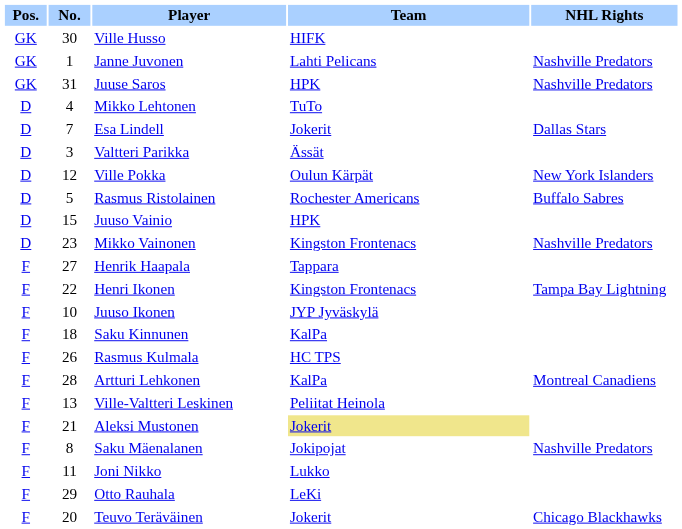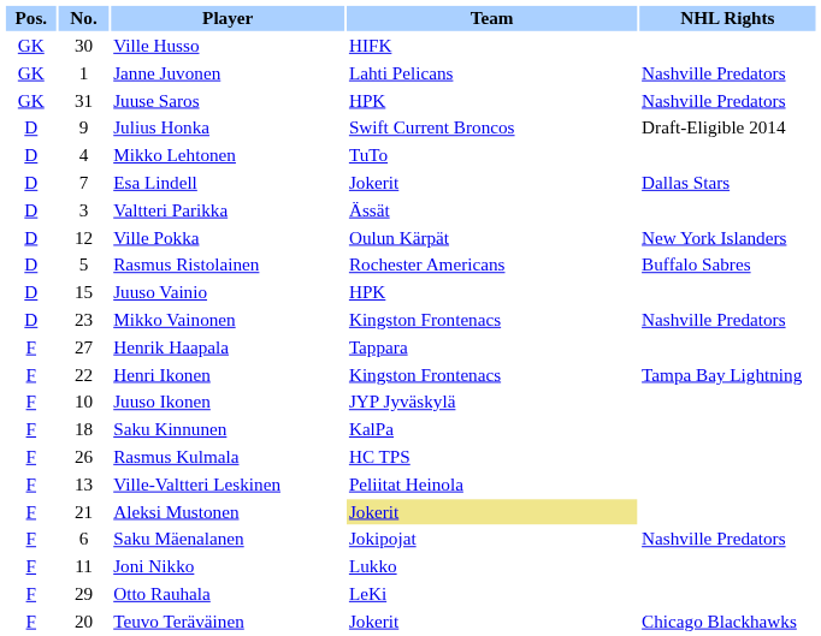+ row: D | 9 | Julius Honka | Swift Current Broncos | Draft-Eligible 2014
- row: F | 28 | Artturi Lehkonen | KalPa | Montreal Canadiens
Saku Mäenalanen | No.: 8 -> 6
